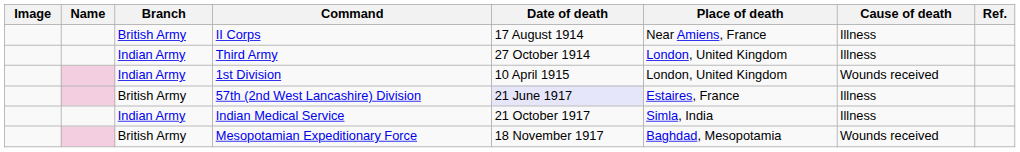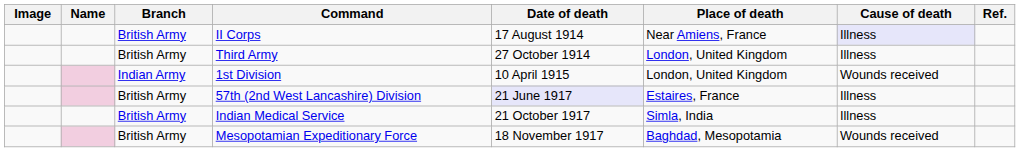II Corps | Cause of death: no background -> lavender background
Third Army | Branch: Indian Army -> British Army
Indian Medical Service | Branch: Indian Army -> British Army
